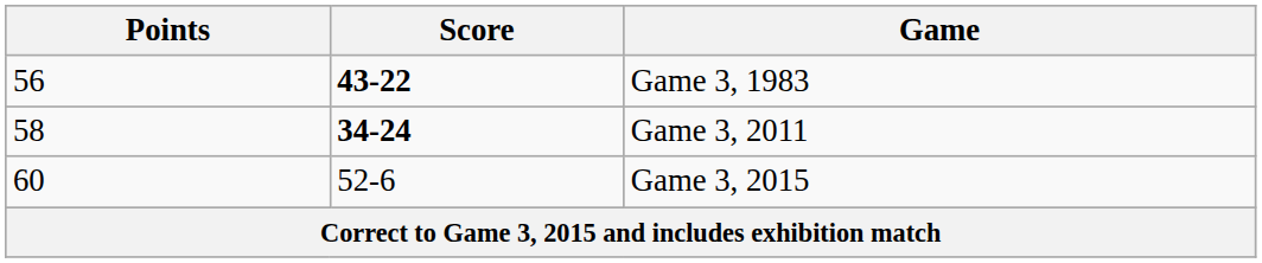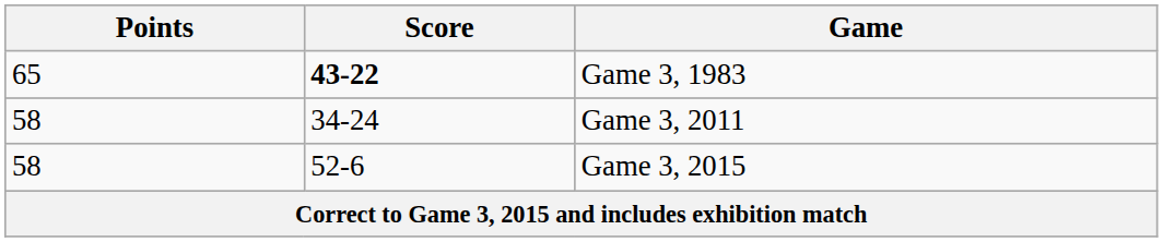Game 3, 1983 | Points: 56 -> 65
Game 3, 2011 | Score: bold -> normal
Game 3, 2015 | Points: 60 -> 58
